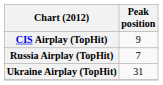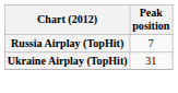- row: CIS Airplay (TopHit) | 9
